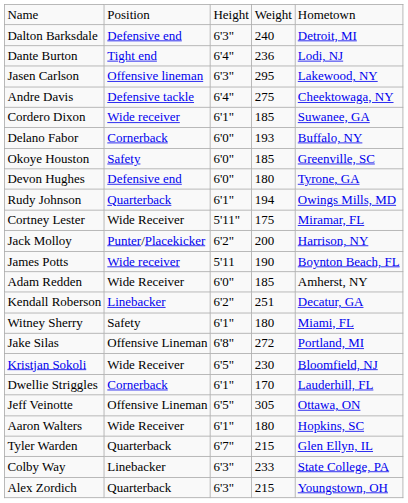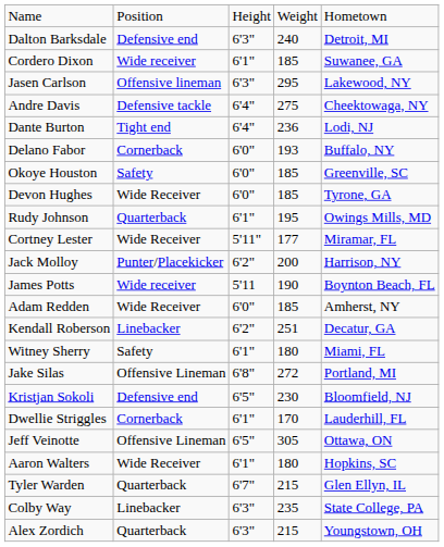rows swapped: Dante Burton <-> Cordero Dixon
Devon Hughes | column 2: Defensive end -> Wide Receiver
Devon Hughes | column 4: 180 -> 185
Rudy Johnson | column 4: 194 -> 195
Cortney Lester | column 4: 175 -> 177
Kristjan Sokoli | column 2: Wide Receiver -> Defensive end
Colby Way | column 4: 233 -> 235
